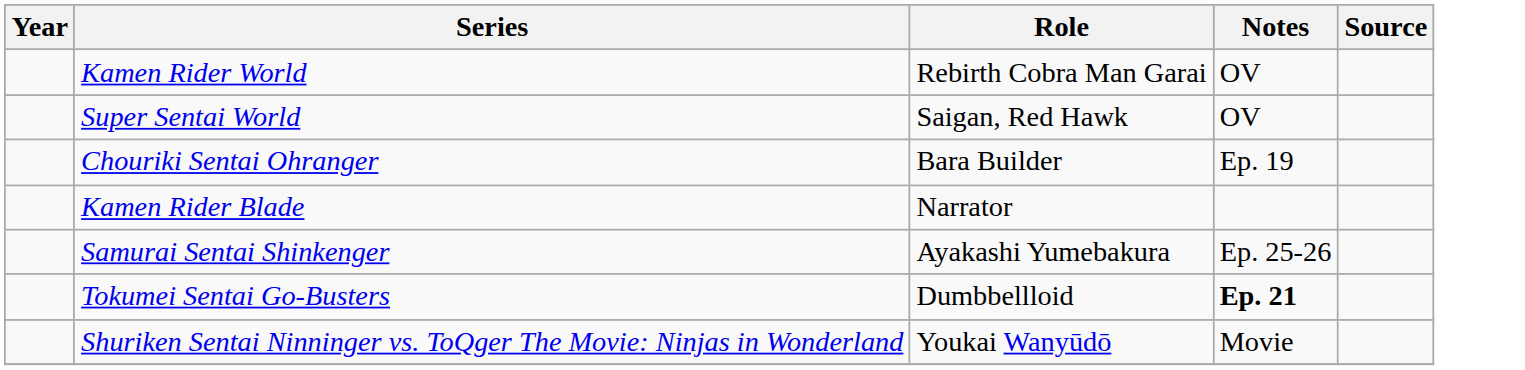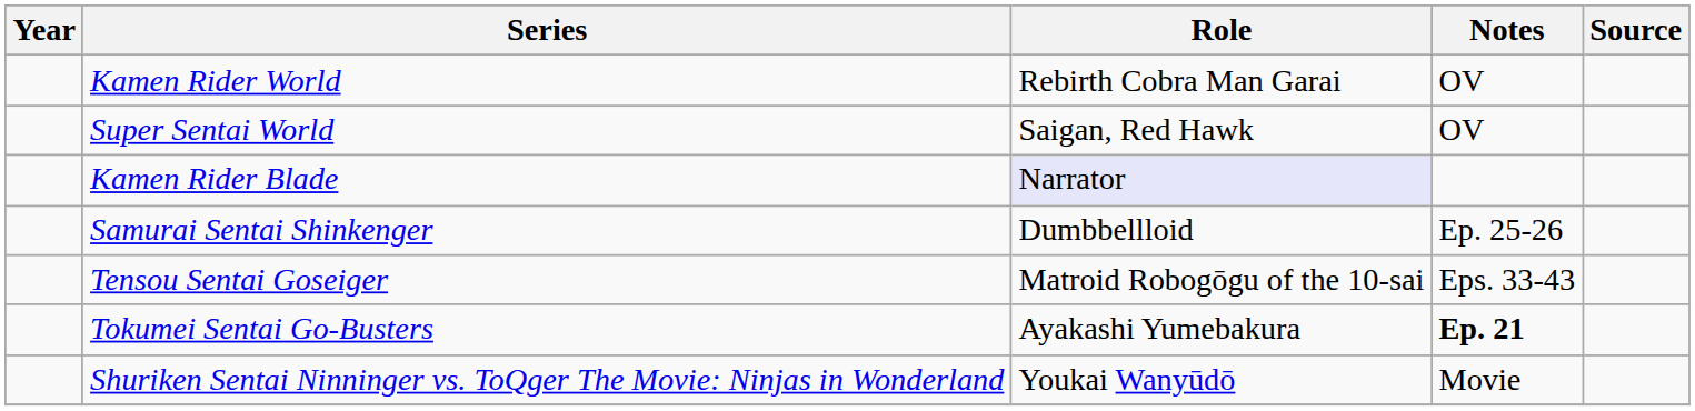- row: Chouriki Sentai Ohranger | Bara Builder | Ep. 19
Kamen Rider Blade | Role: no background -> lavender background
Samurai Sentai Shinkenger | Role: Ayakashi Yumebakura -> Dumbbellloid
+ row: Tensou Sentai Goseiger | Matroid Robogōgu of the 10-sai | Eps. 33-43
Tokumei Sentai Go-Busters | Role: Dumbbellloid -> Ayakashi Yumebakura
